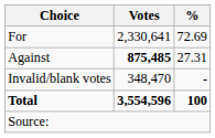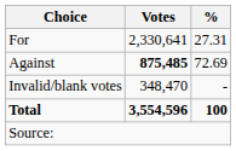For | %: 72.69 -> 27.31
Against | %: 27.31 -> 72.69
